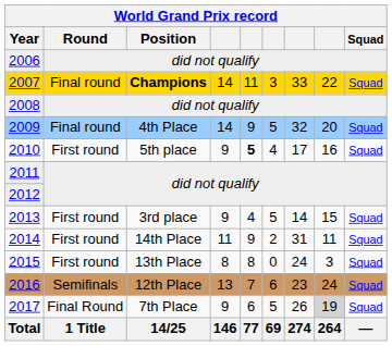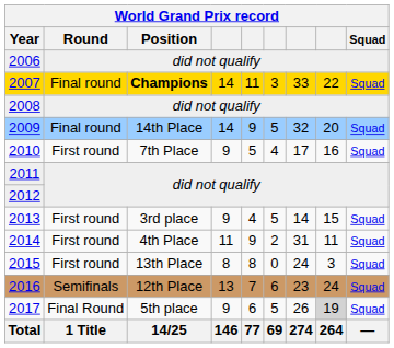2009 | Position: 4th Place -> 14th Place
2010 | Position: 5th place -> 7th Place
2010 | column 5: bold -> normal
2014 | Position: 14th Place -> 4th Place
2017 | Position: 7th Place -> 5th place
